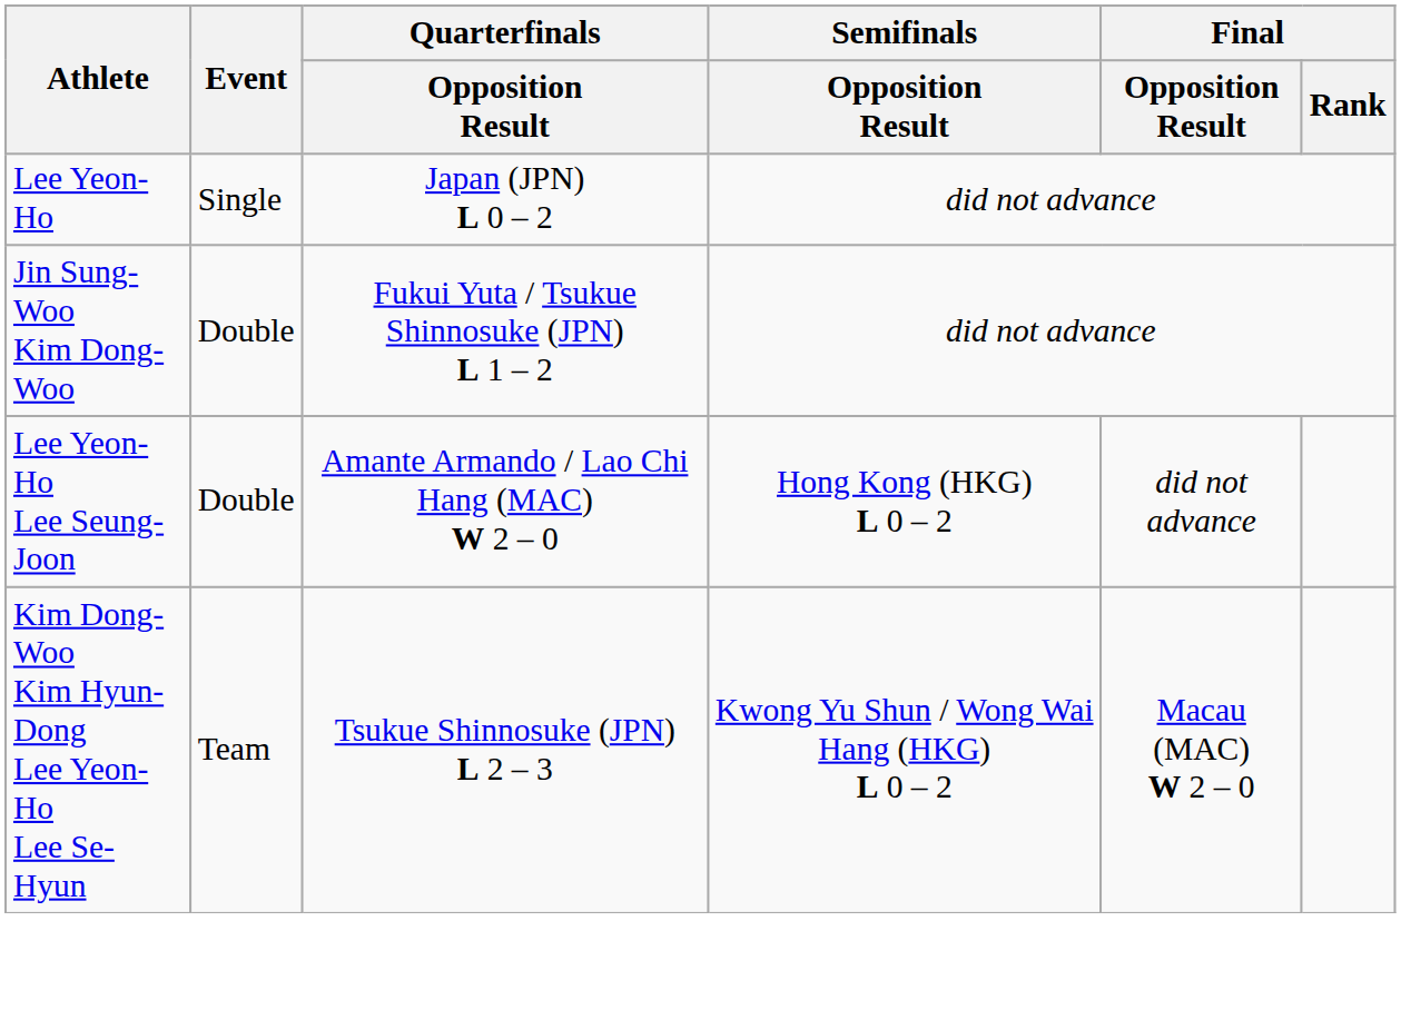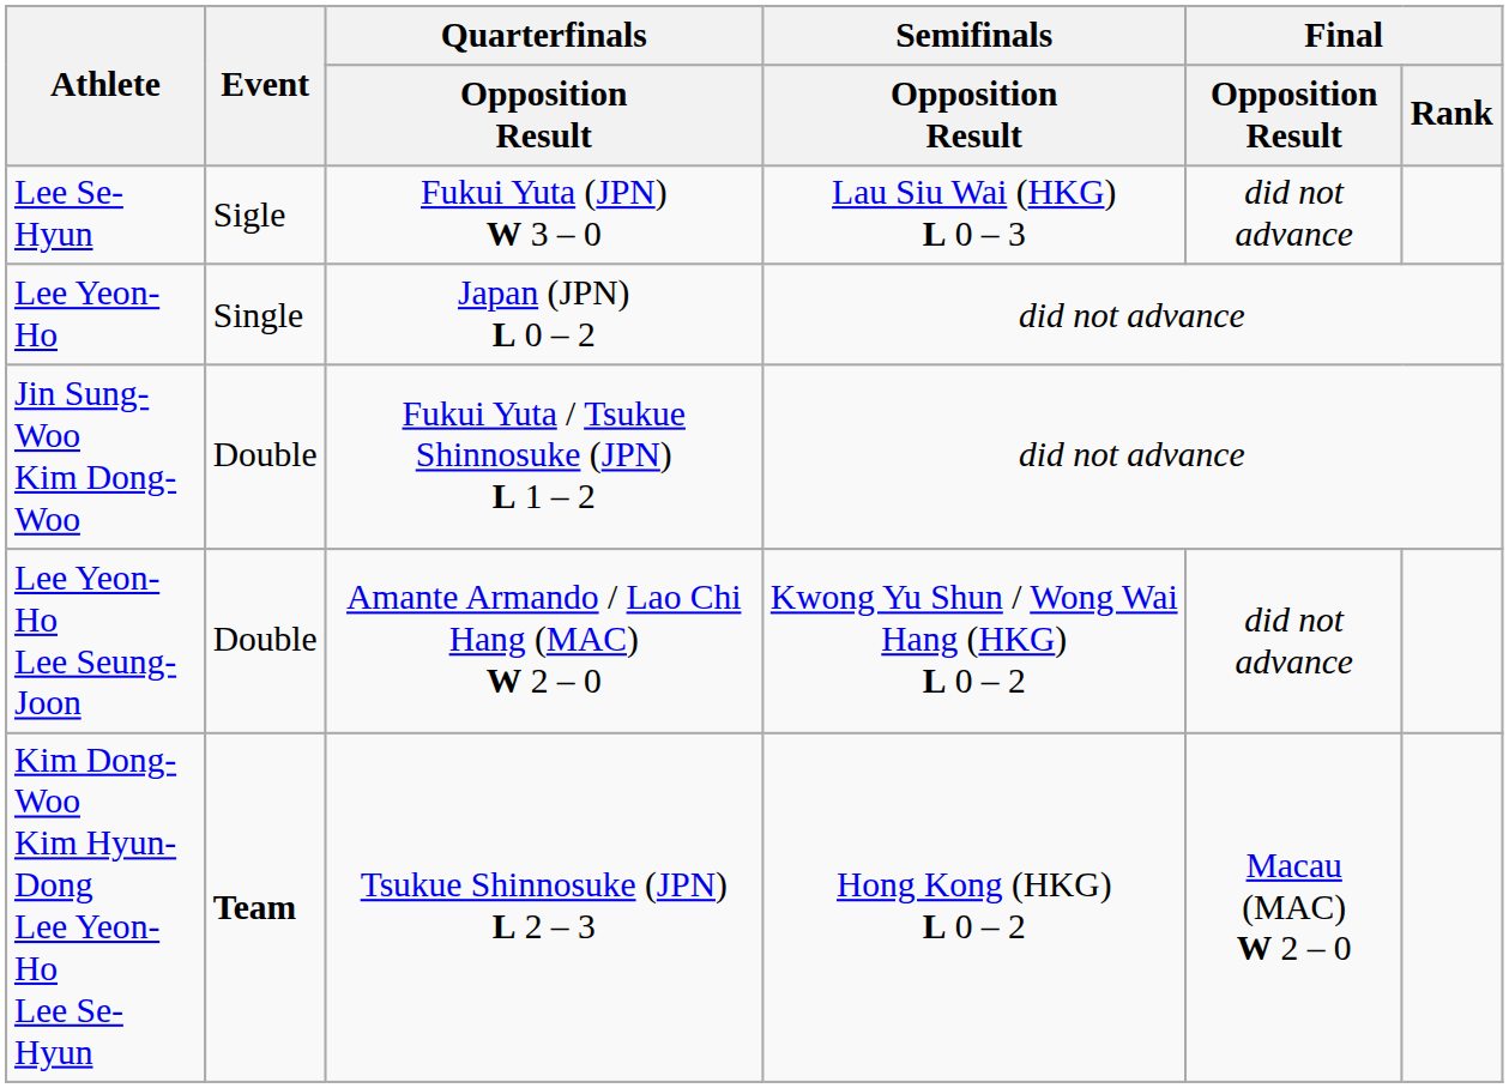+ row: Lee Se-Hyun | Sigle | Fukui Yuta (JPN) W 3 – 0 | Lau Siu Wai (HKG) L 0 – 3 | did not advance
Lee Yeon-Ho Lee Seung-Joon | Semifinals / Opposition Result: Hong Kong (HKG) L 0 – 2 -> Kwong Yu Shun / Wong Wai Hang (HKG) L 0 – 2
Kim Dong-Woo Kim Hyun-Dong Lee Yeon-Ho Lee Se-Hyun | Event: normal -> bold
Kim Dong-Woo Kim Hyun-Dong Lee Yeon-Ho Lee Se-Hyun | Semifinals / Opposition Result: Kwong Yu Shun / Wong Wai Hang (HKG) L 0 – 2 -> Hong Kong (HKG) L 0 – 2
